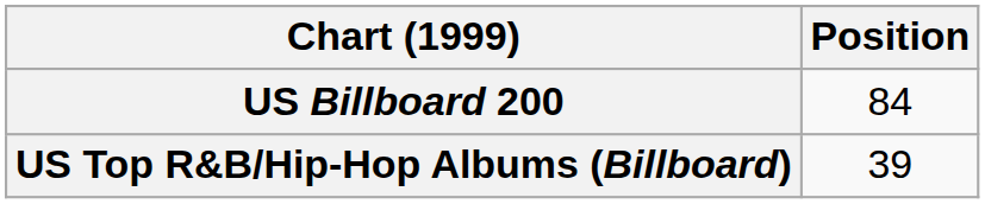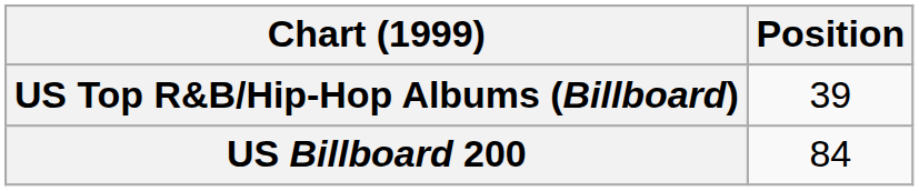rows swapped: US Billboard 200 <-> US Top R&B/Hip-Hop Albums (Billboard)
